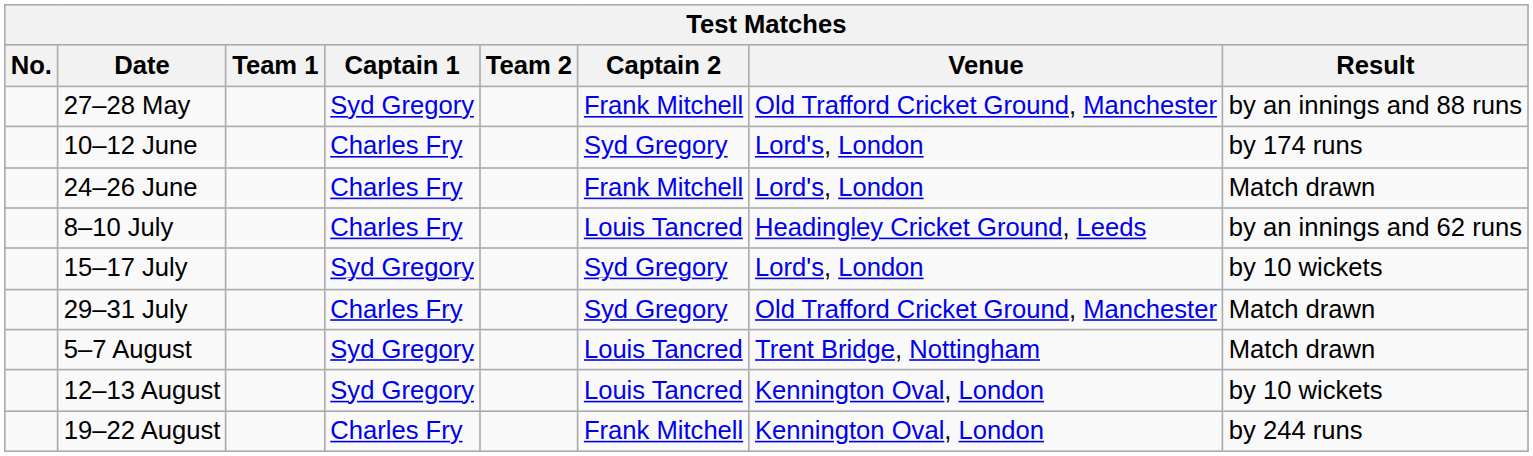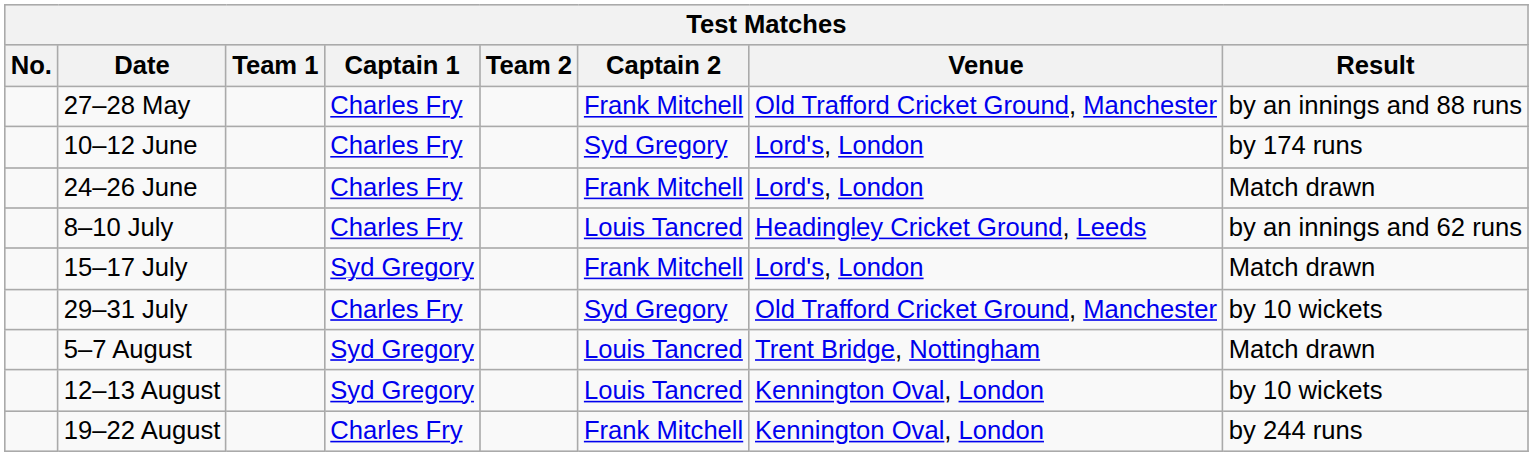27–28 May | Captain 1: Syd Gregory -> Charles Fry
15–17 July | Captain 2: Syd Gregory -> Frank Mitchell
15–17 July | Result: by 10 wickets -> Match drawn
29–31 July | Result: Match drawn -> by 10 wickets
